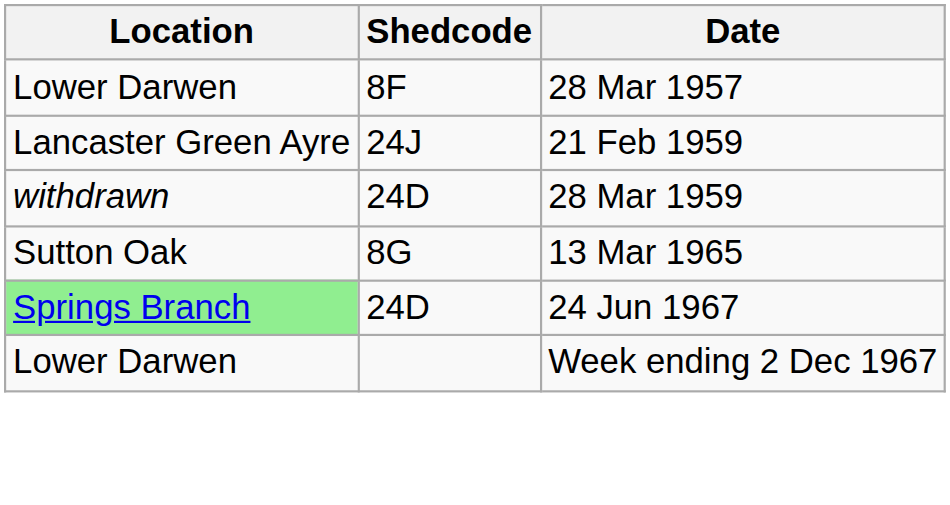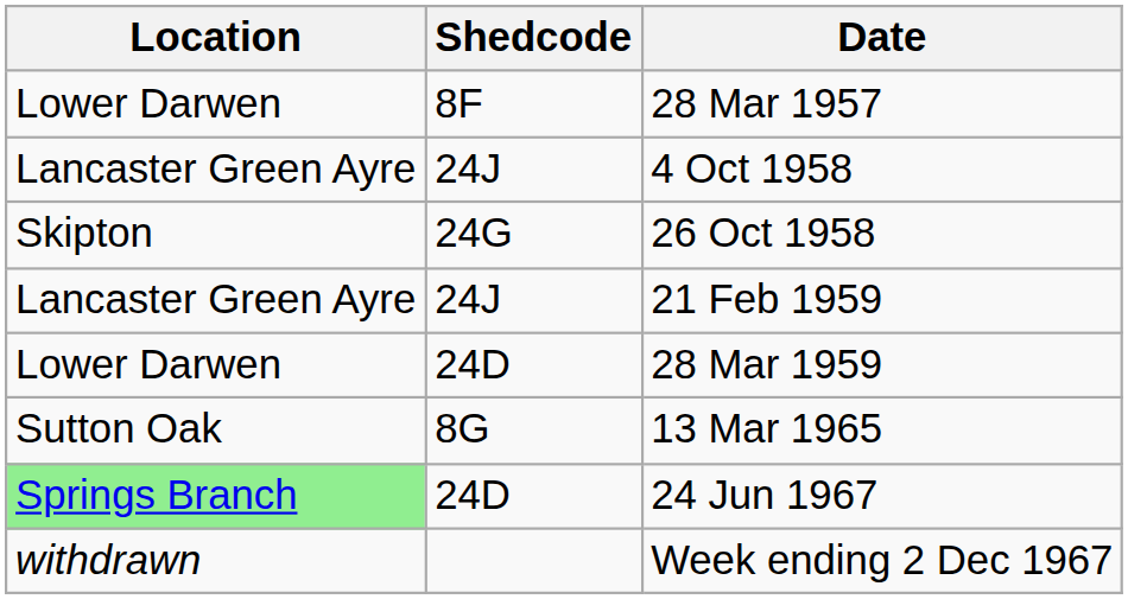+ row: Lancaster Green Ayre | 24J | 4 Oct 1958
+ row: Skipton | 24G | 26 Oct 1958
28 Mar 1959 | Location: withdrawn -> Lower Darwen
Week ending 2 Dec 1967 | Location: Lower Darwen -> withdrawn
